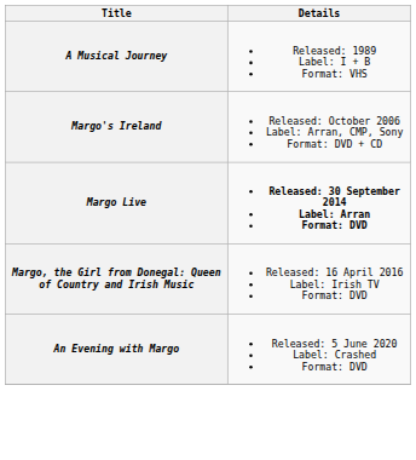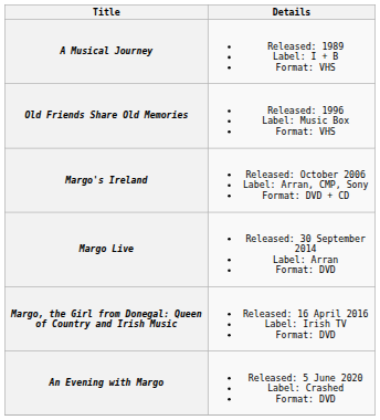+ row: Old Friends Share Old Memories | Released: 1996 Label: Music Box Format: VHS
Margo Live | Details: bold -> normal
